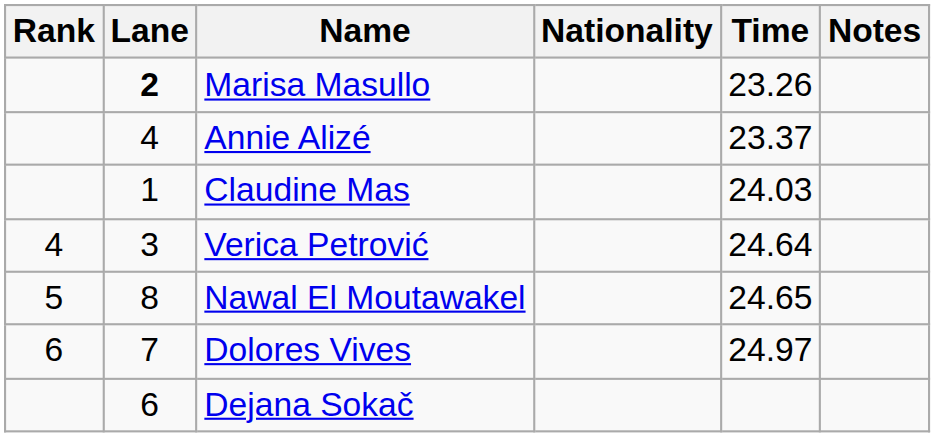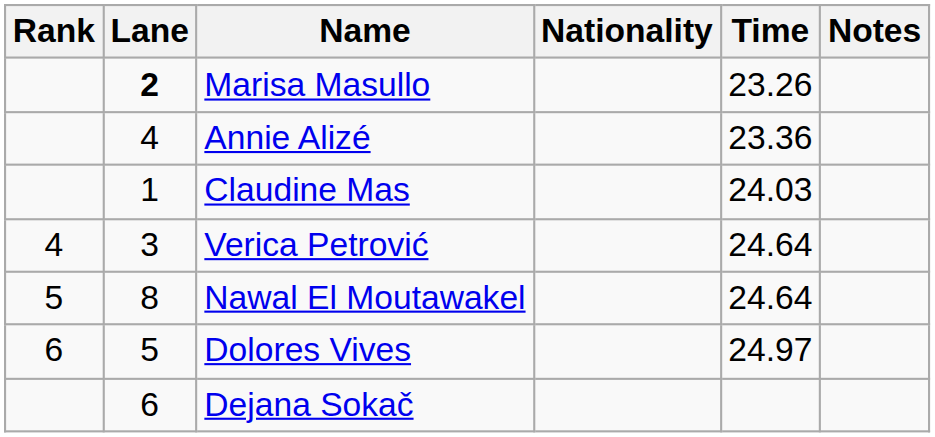Annie Alizé | Time: 23.37 -> 23.36
Nawal El Moutawakel | Time: 24.65 -> 24.64
Dolores Vives | Lane: 7 -> 5
